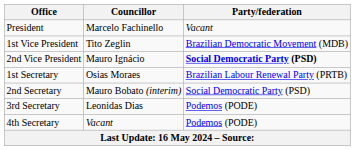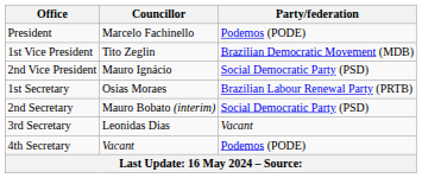President | Party/federation: Vacant -> Podemos (PODE)
2nd Vice President | Party/federation: bold -> normal
3rd Secretary | Party/federation: Podemos (PODE) -> Vacant
